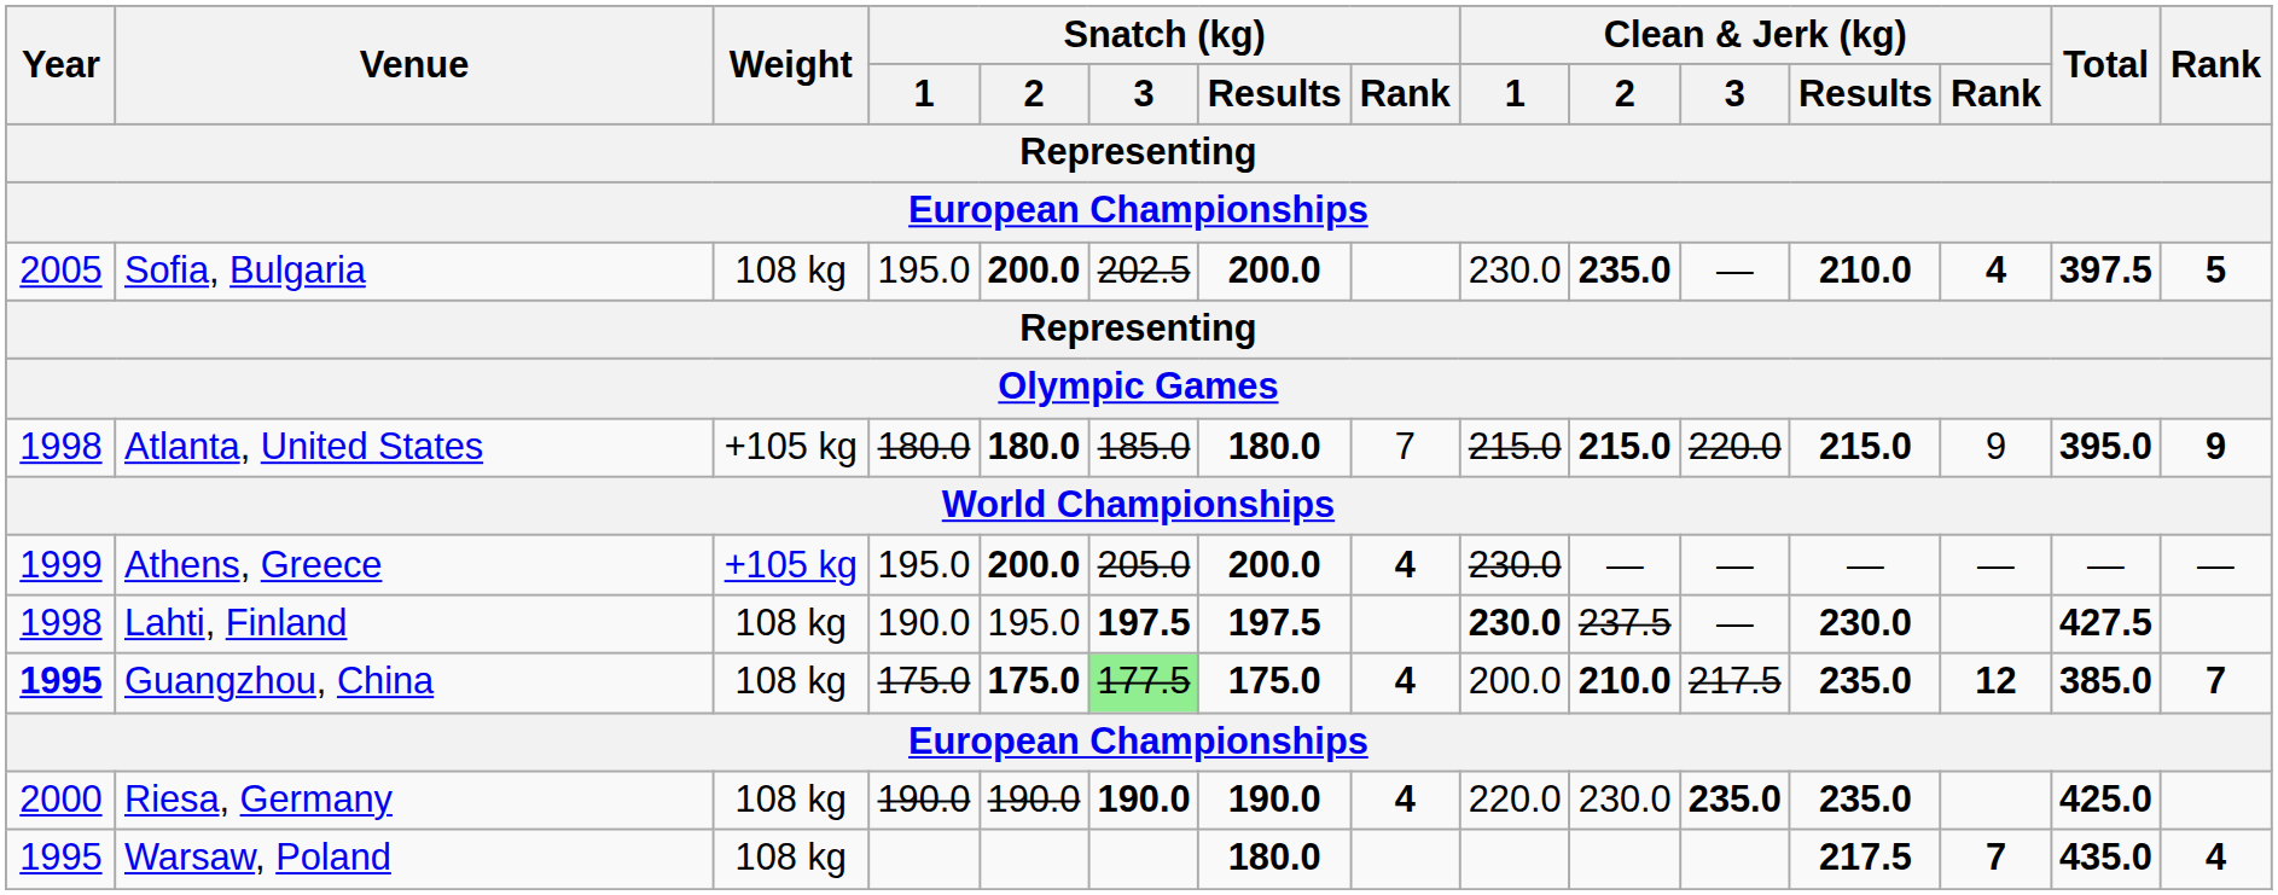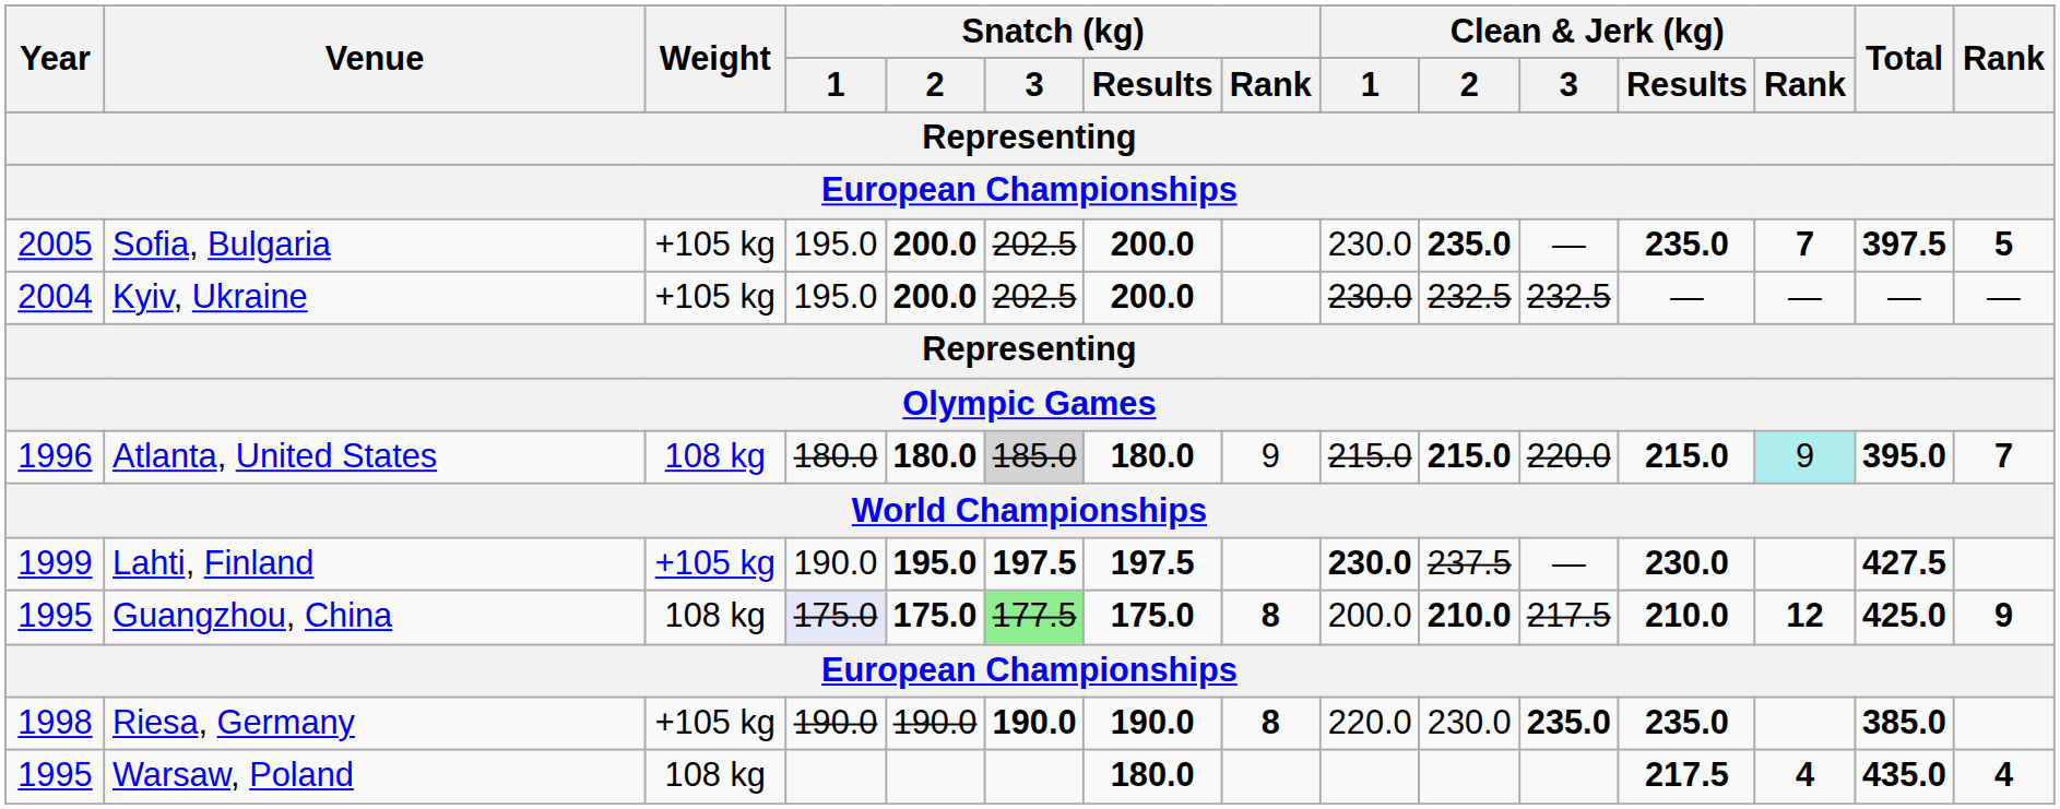Sofia, Bulgaria | Weight: 108 kg -> +105 kg
Sofia, Bulgaria | Clean & Jerk (kg) / Results: 210.0 -> 235.0
Sofia, Bulgaria | Clean & Jerk (kg) / Rank: 4 -> 7
+ row: 2004 | Kyiv, Ukraine | +105 kg | 195.0 | 200.0 | 202.5 | 200.0 | 230.0 | 232.5 | 232.5 | — | — | — | —
Atlanta, United States | Year: 1998 -> 1996
Atlanta, United States | Weight: +105 kg -> 108 kg
Atlanta, United States | Snatch (kg) / 3: no background -> lightgrey background
Atlanta, United States | Snatch (kg) / Rank: 7 -> 9
Atlanta, United States | Clean & Jerk (kg) / Rank: no background -> paleturquoise background
Atlanta, United States | Rank: 9 -> 7
- row: 1999 | Athens, Greece | +105 kg | 195.0 | 200.0 | 205.0 | 200.0 | 4 | 230.0 | — | — | — | — | — | —
Lahti, Finland | Year: 1998 -> 1999
Lahti, Finland | Weight: 108 kg -> +105 kg
Lahti, Finland | Snatch (kg) / 2: normal -> bold
Guangzhou, China | Year: bold -> normal
Guangzhou, China | Snatch (kg) / 1: no background -> lavender background
Guangzhou, China | Snatch (kg) / Rank: 4 -> 8
Guangzhou, China | Clean & Jerk (kg) / Results: 235.0 -> 210.0
Guangzhou, China | Total: 385.0 -> 425.0
Guangzhou, China | Rank: 7 -> 9
Riesa, Germany | Year: 2000 -> 1998
Riesa, Germany | Weight: 108 kg -> +105 kg
Riesa, Germany | Snatch (kg) / Rank: 4 -> 8
Riesa, Germany | Total: 425.0 -> 385.0
Warsaw, Poland | Clean & Jerk (kg) / Rank: 7 -> 4
